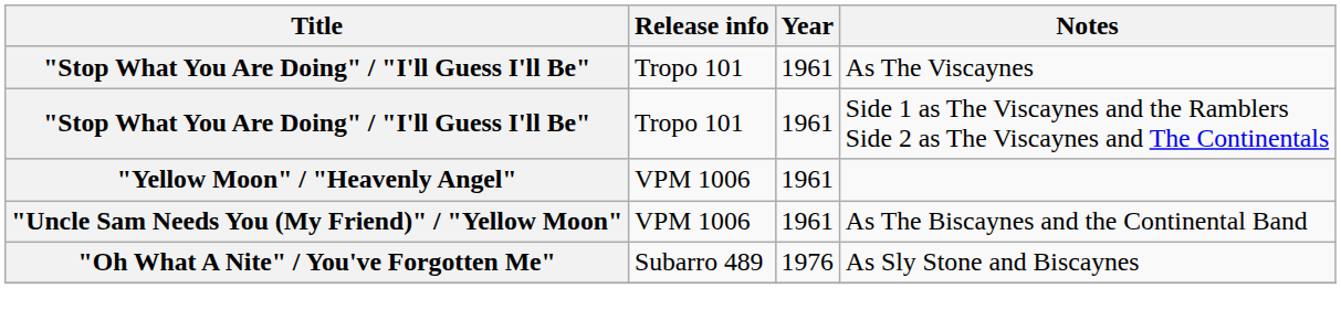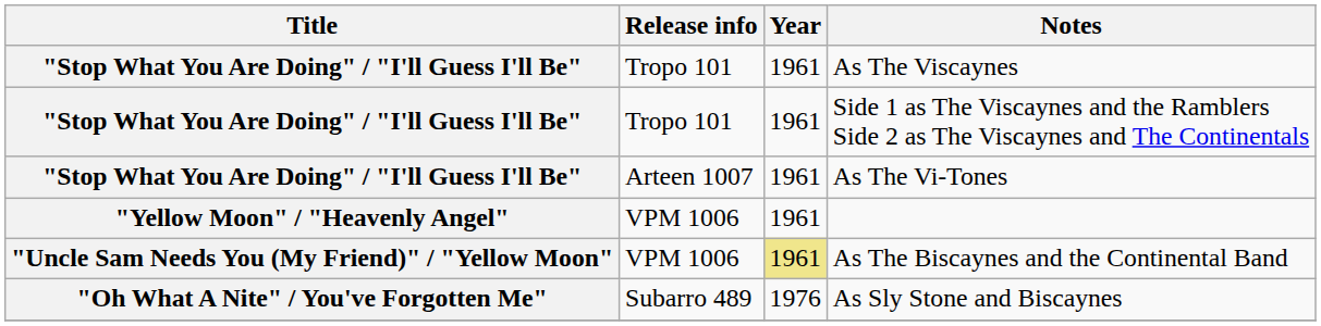+ row: "Stop What You Are Doing" / "I'll Guess I'll Be" | Arteen 1007 | 1961 | As The Vi-Tones
As The Biscaynes and the Continental Band | Year: no background -> khaki background
